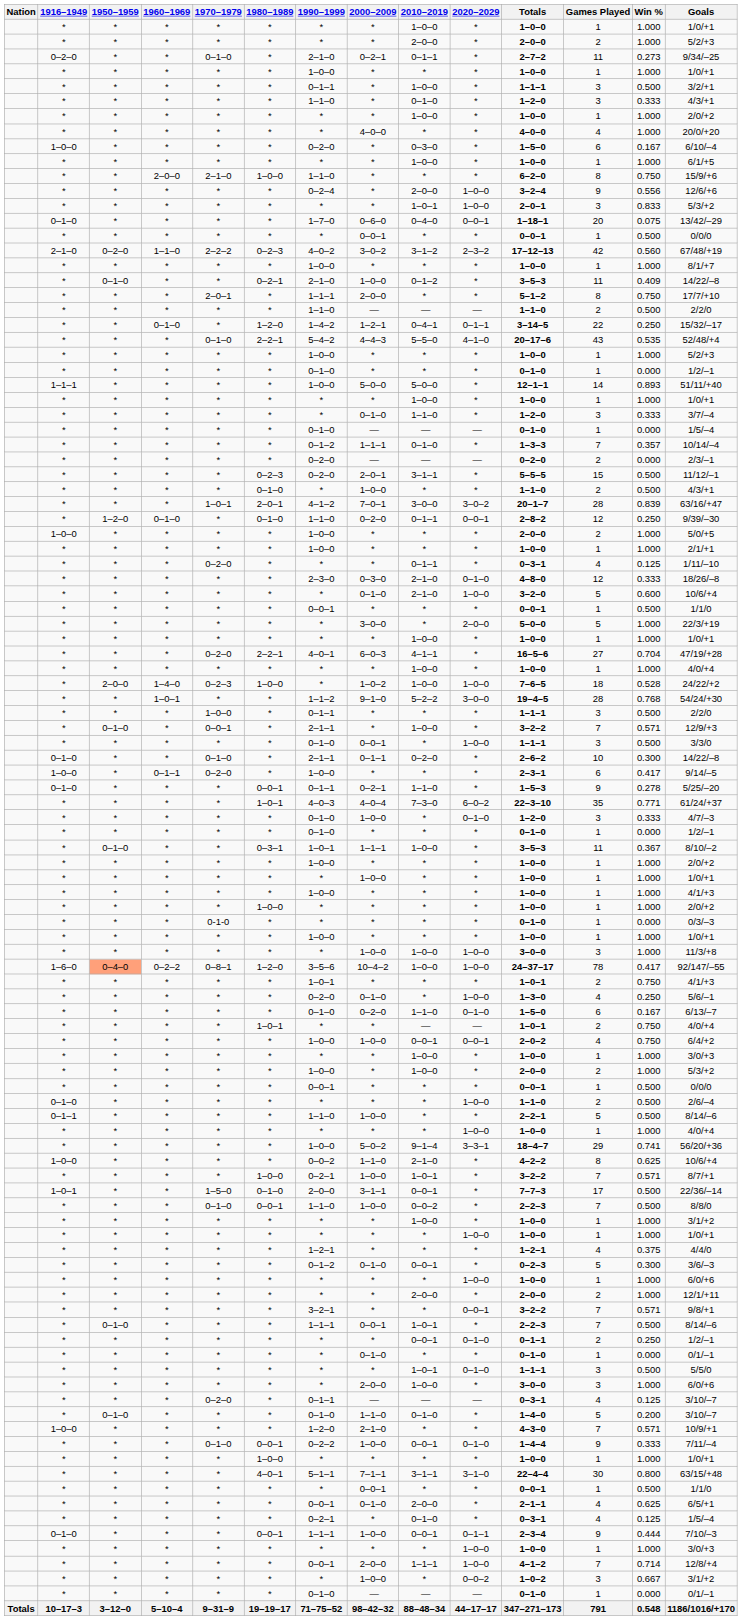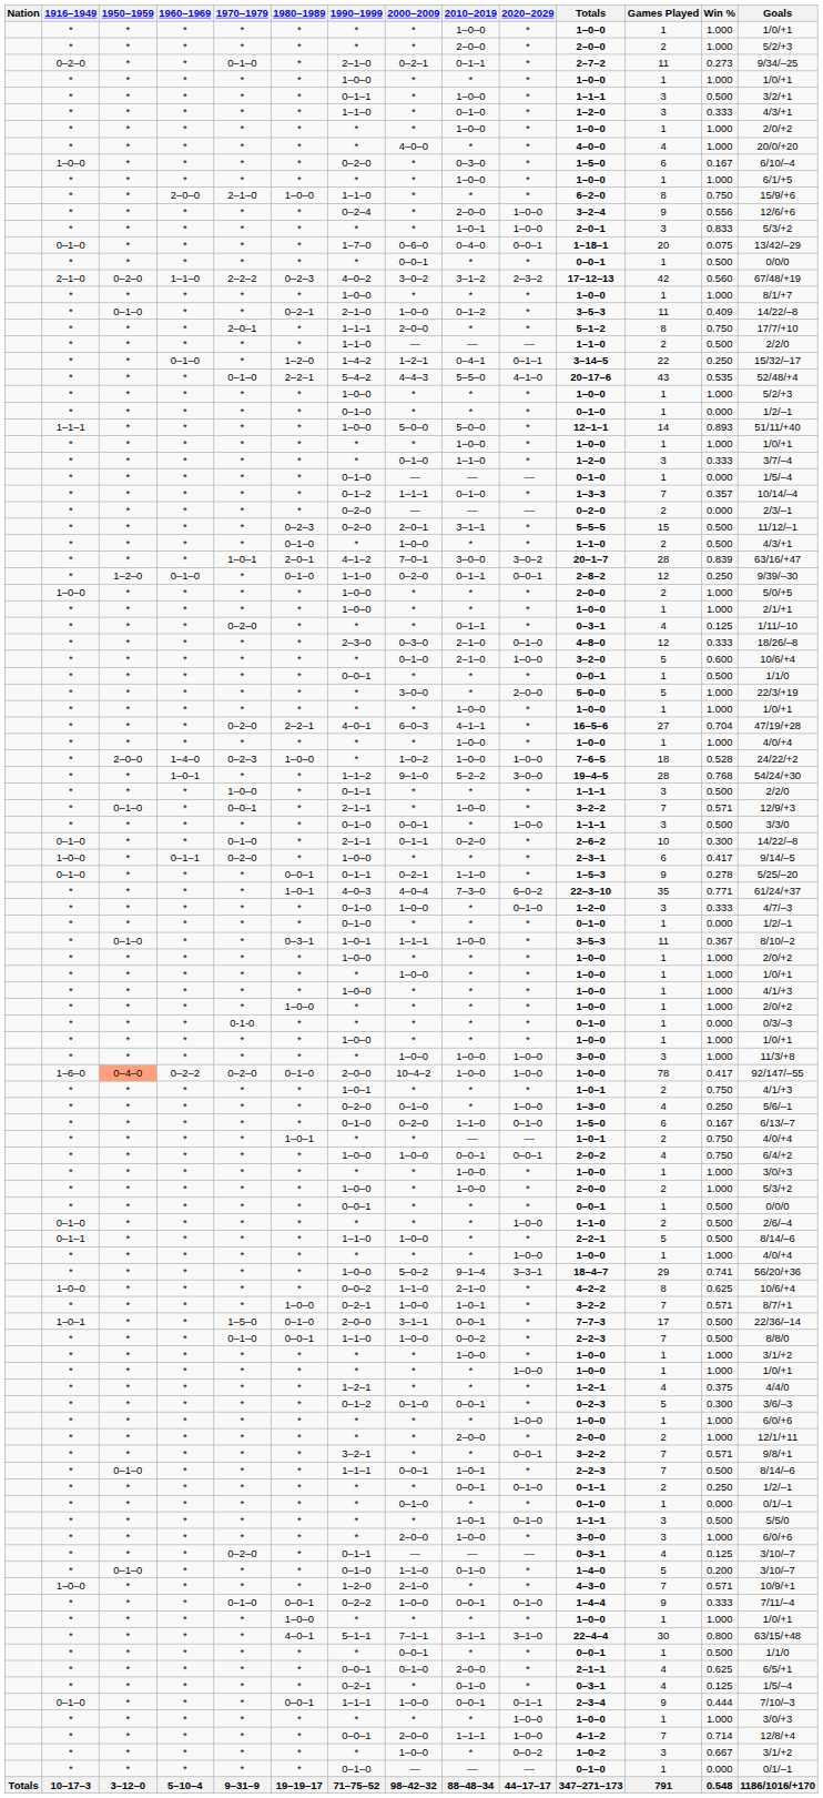1–6–0 | 1970–1979: 0–8–1 -> 0–2–0
1–6–0 | 1980–1989: 1–2–0 -> 0–1–0
1–6–0 | 1990–1999: 3–5–6 -> 2–0–0
1–6–0 | Totals: 24–37–17 -> 1–0–0
